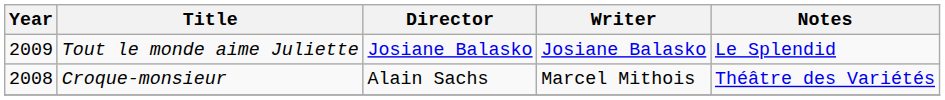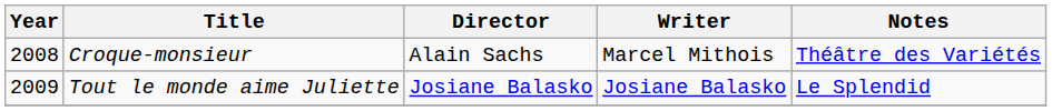rows swapped: Croque-monsieur <-> Tout le monde aime Juliette
